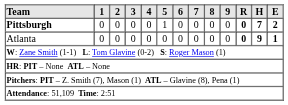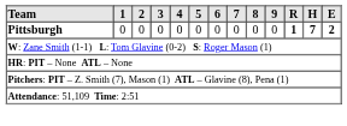Pittsburgh | 5: 1 -> 0
Pittsburgh | R: 0 -> 1
- row: Atlanta | 0 | 0 | 0 | 0 | 0 | 0 | 0 | 0 | 0 | 0 | 9 | 1
